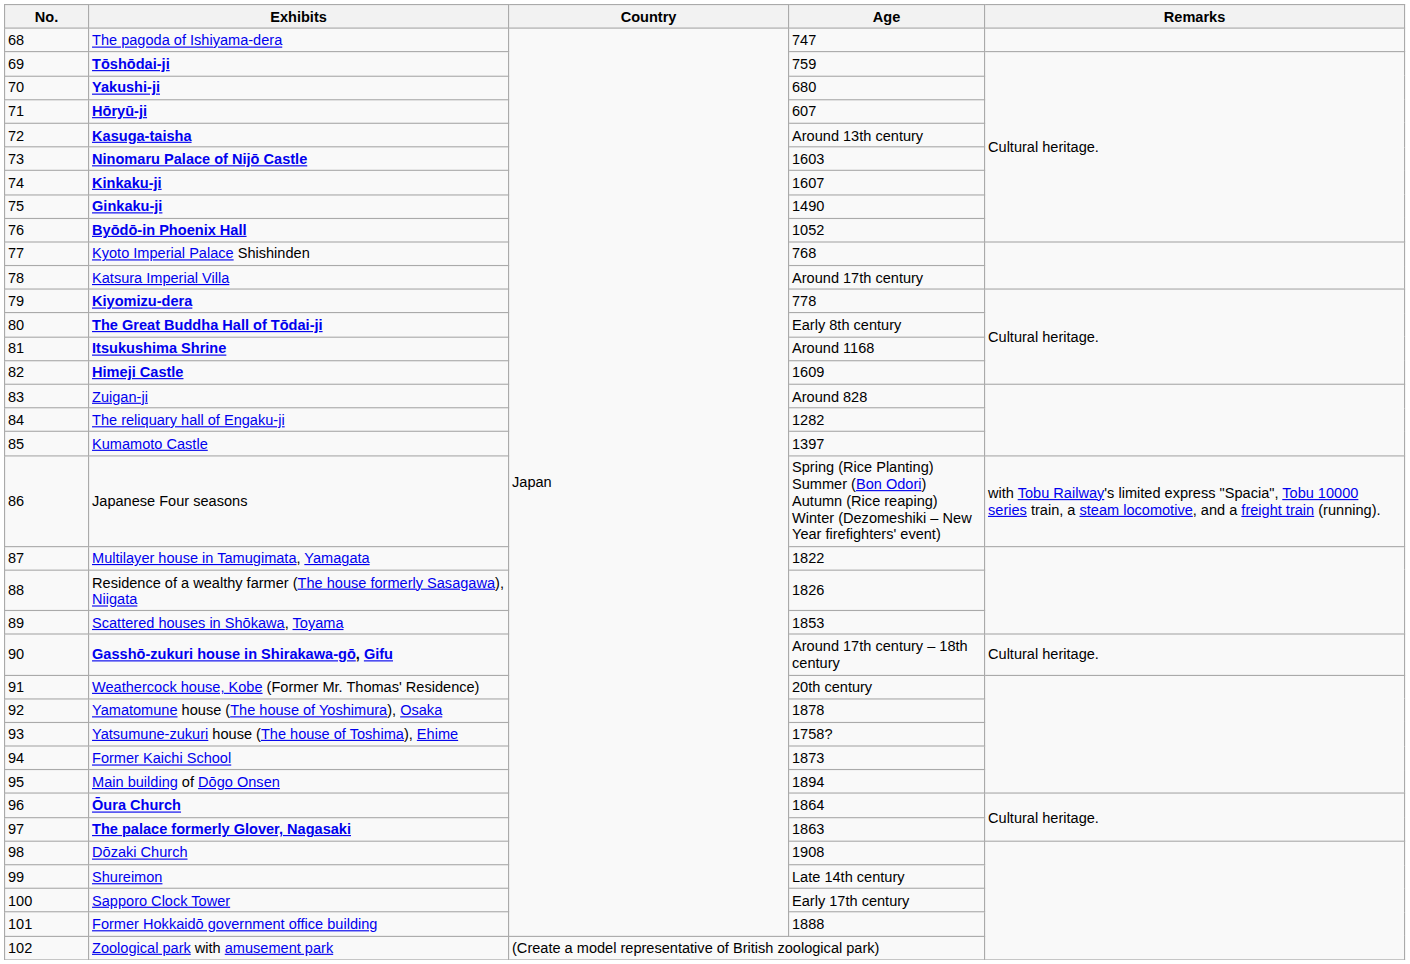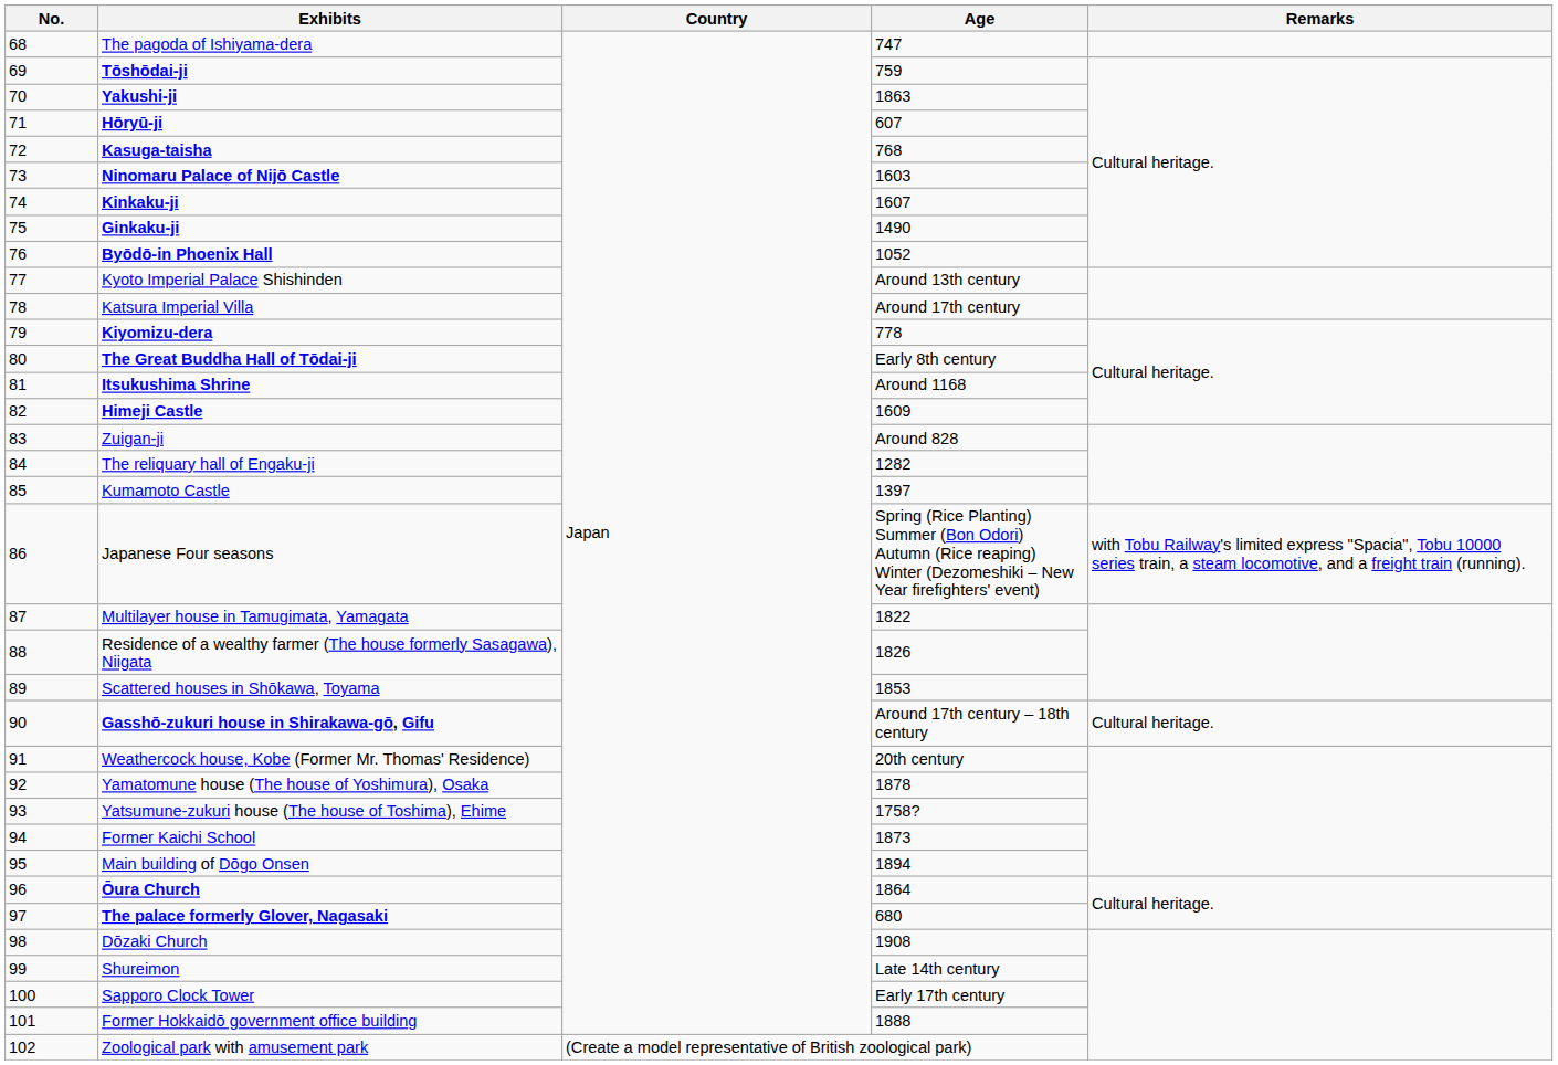Yakushi-ji | Age: 680 -> 1863
Kasuga-taisha | Age: Around 13th century -> 768
Kyoto Imperial Palace Shishinden | Age: 768 -> Around 13th century
The palace formerly Glover, Nagasaki | Age: 1863 -> 680
